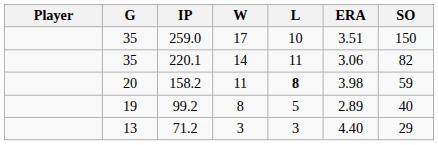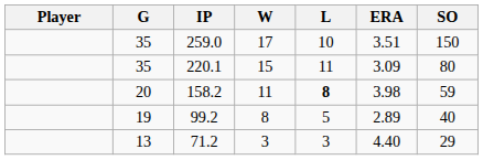220.1 | W: 14 -> 15
220.1 | ERA: 3.06 -> 3.09
220.1 | SO: 82 -> 80
